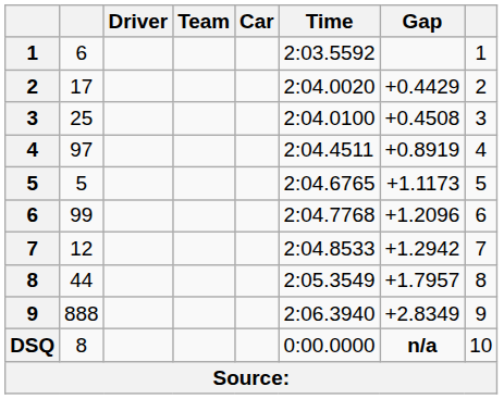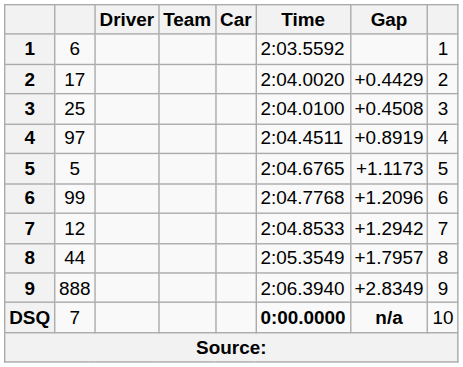DSQ | column 2: 8 -> 7
DSQ | Time: normal -> bold
